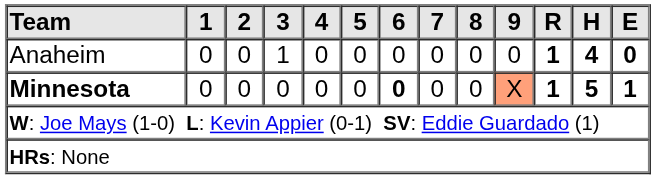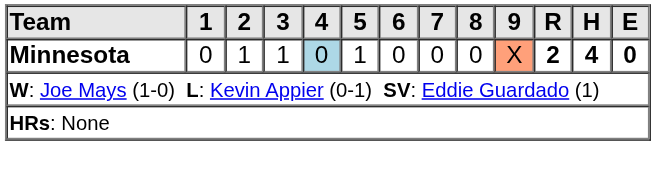- row: Anaheim | 0 | 0 | 1 | 0 | 0 | 0 | 0 | 0 | 0 | 1 | 4 | 0
Minnesota | 2: 0 -> 1
Minnesota | 3: 0 -> 1
Minnesota | 4: no background -> lightblue background
Minnesota | 5: 0 -> 1
Minnesota | 6: bold -> normal
Minnesota | R: 1 -> 2
Minnesota | H: 5 -> 4
Minnesota | E: 1 -> 0
